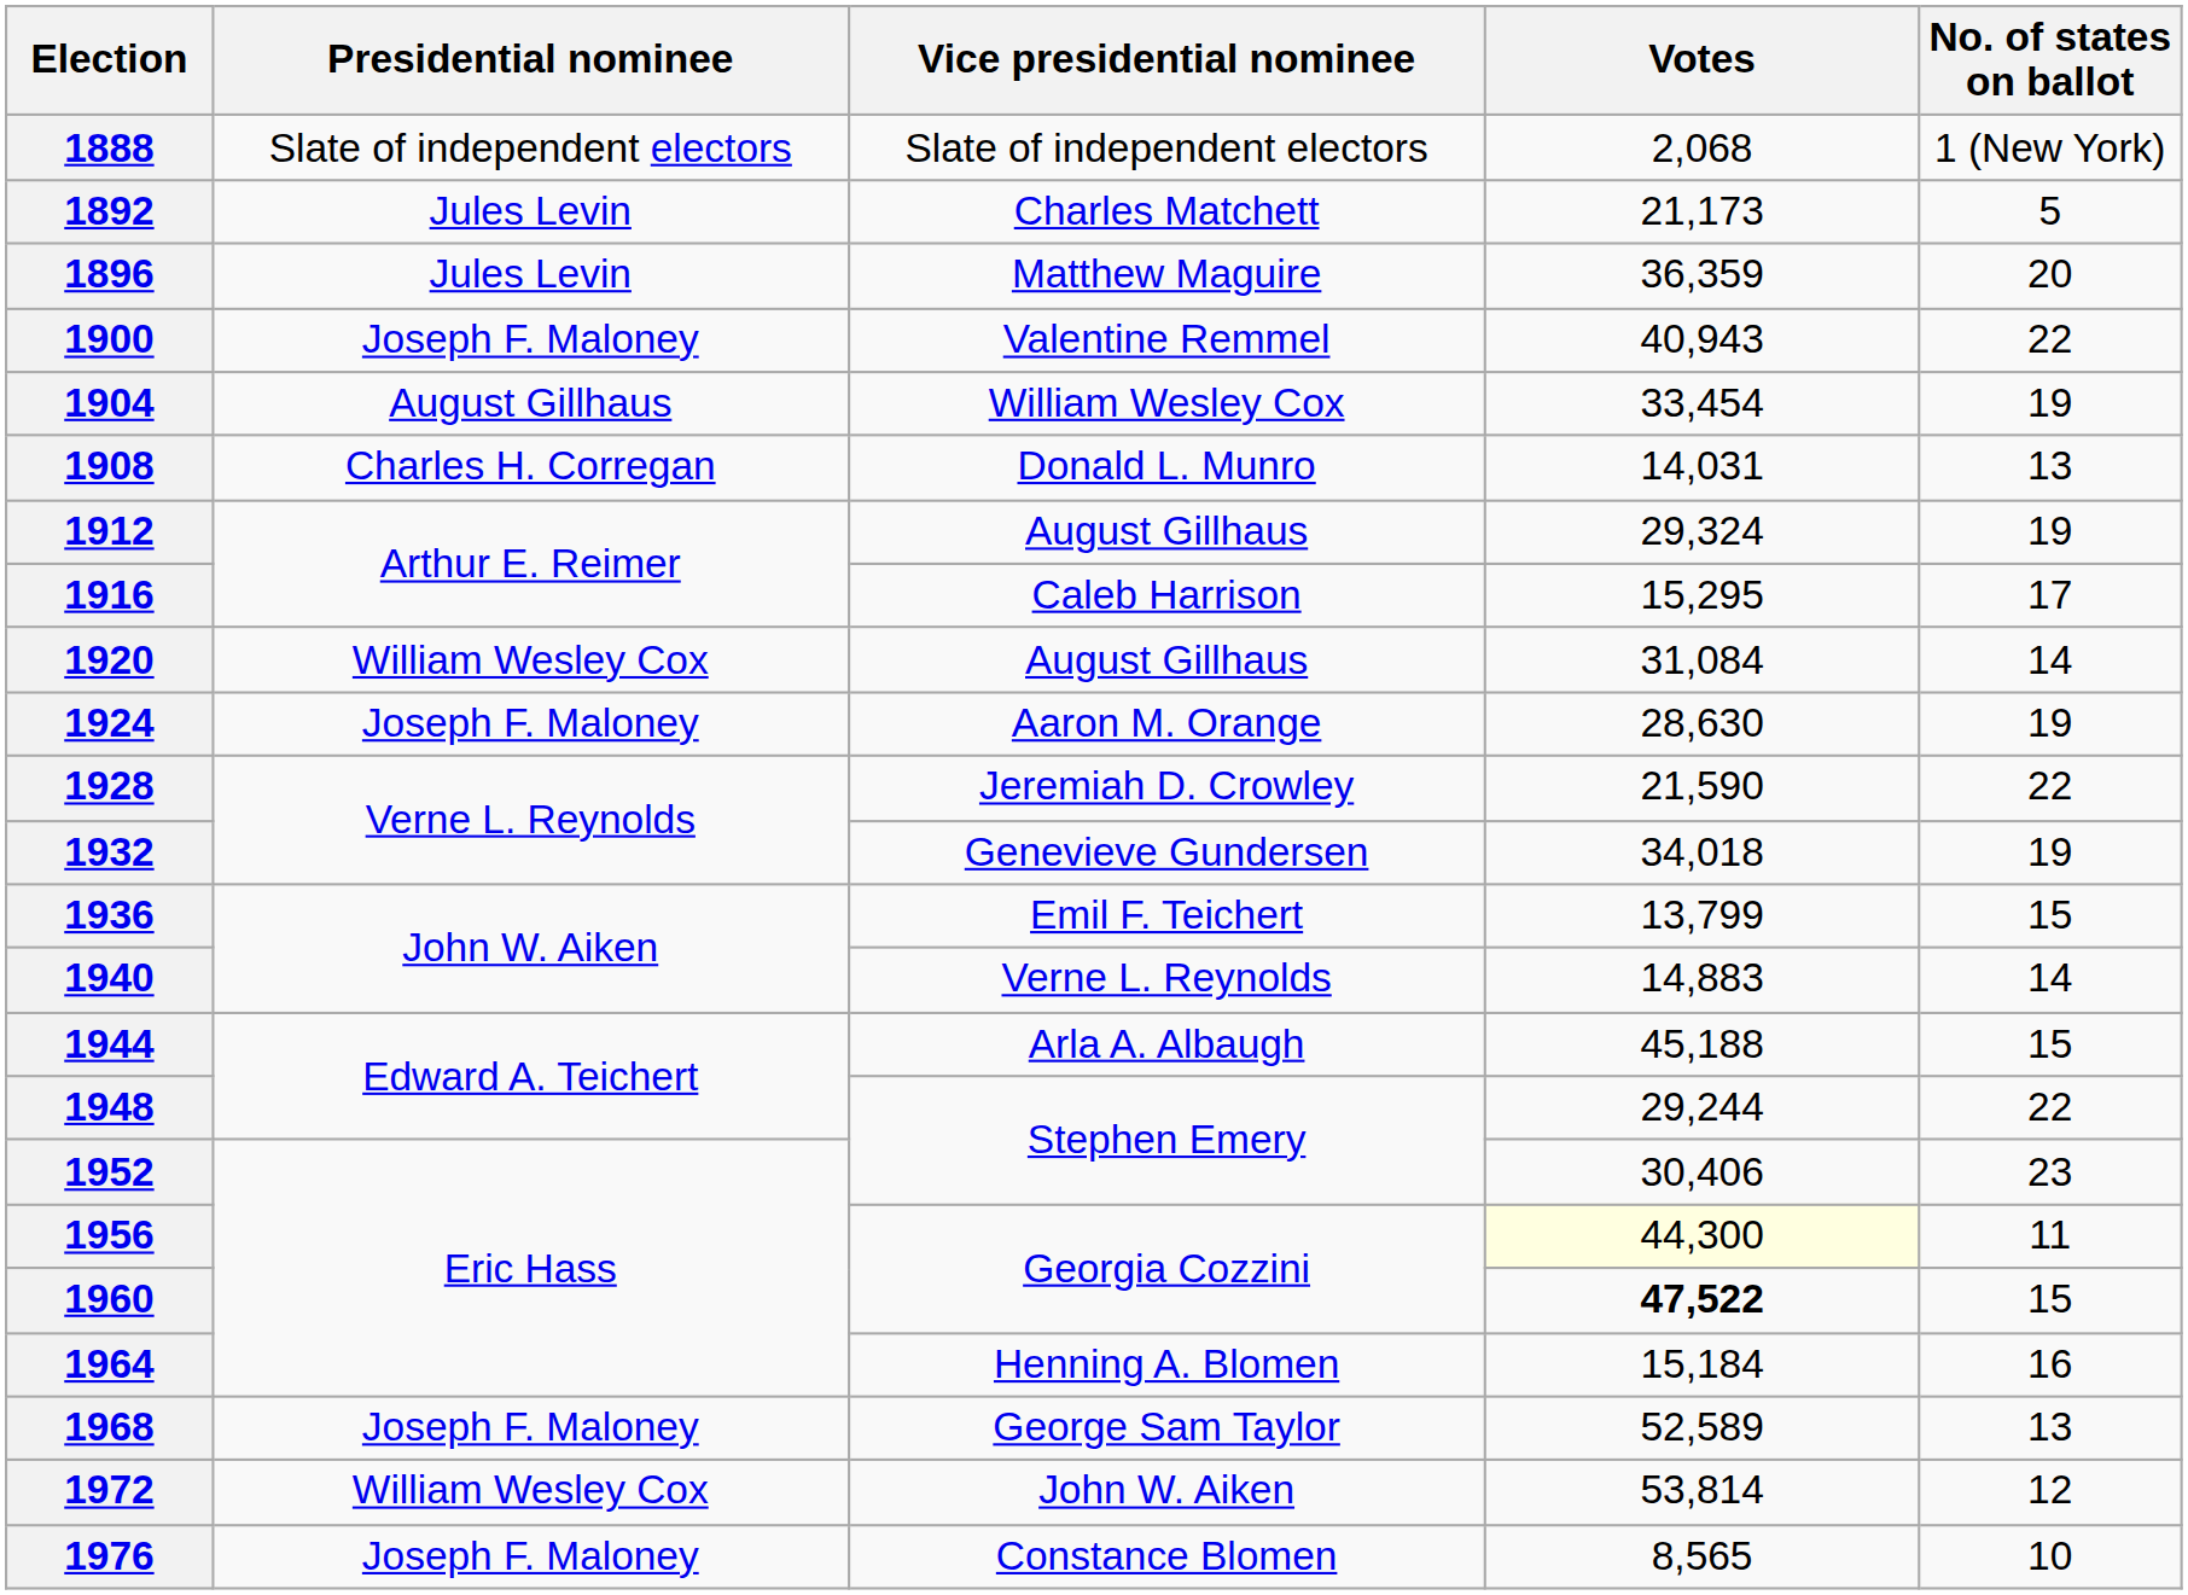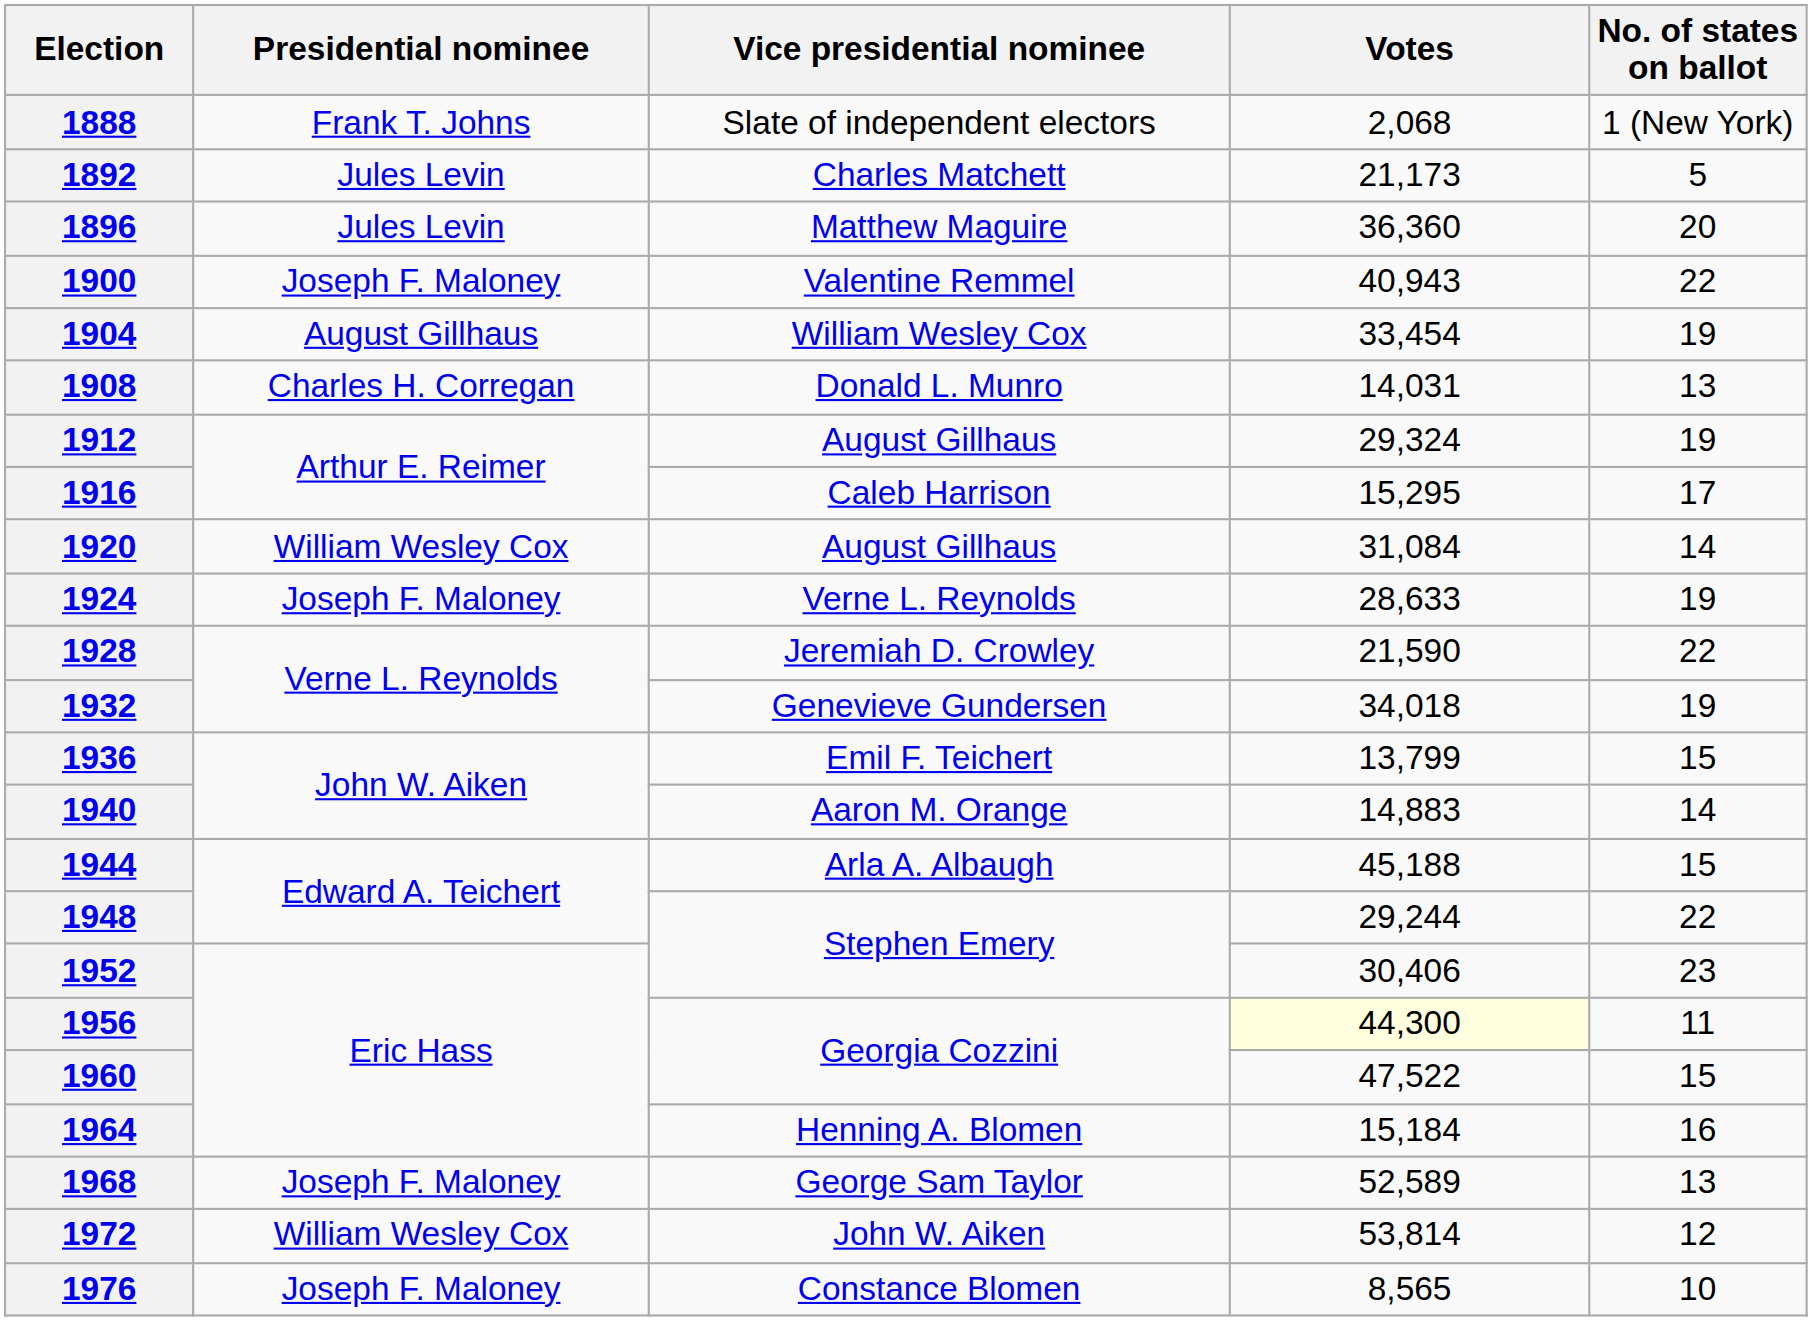1888 | Presidential nominee: Slate of independent electors -> Frank T. Johns
1896 | Votes: 36,359 -> 36,360
1924 | Vice presidential nominee: Aaron M. Orange -> Verne L. Reynolds
1924 | Votes: 28,630 -> 28,633
1940 | Vice presidential nominee: Verne L. Reynolds -> Aaron M. Orange
1960 | Votes: bold -> normal
